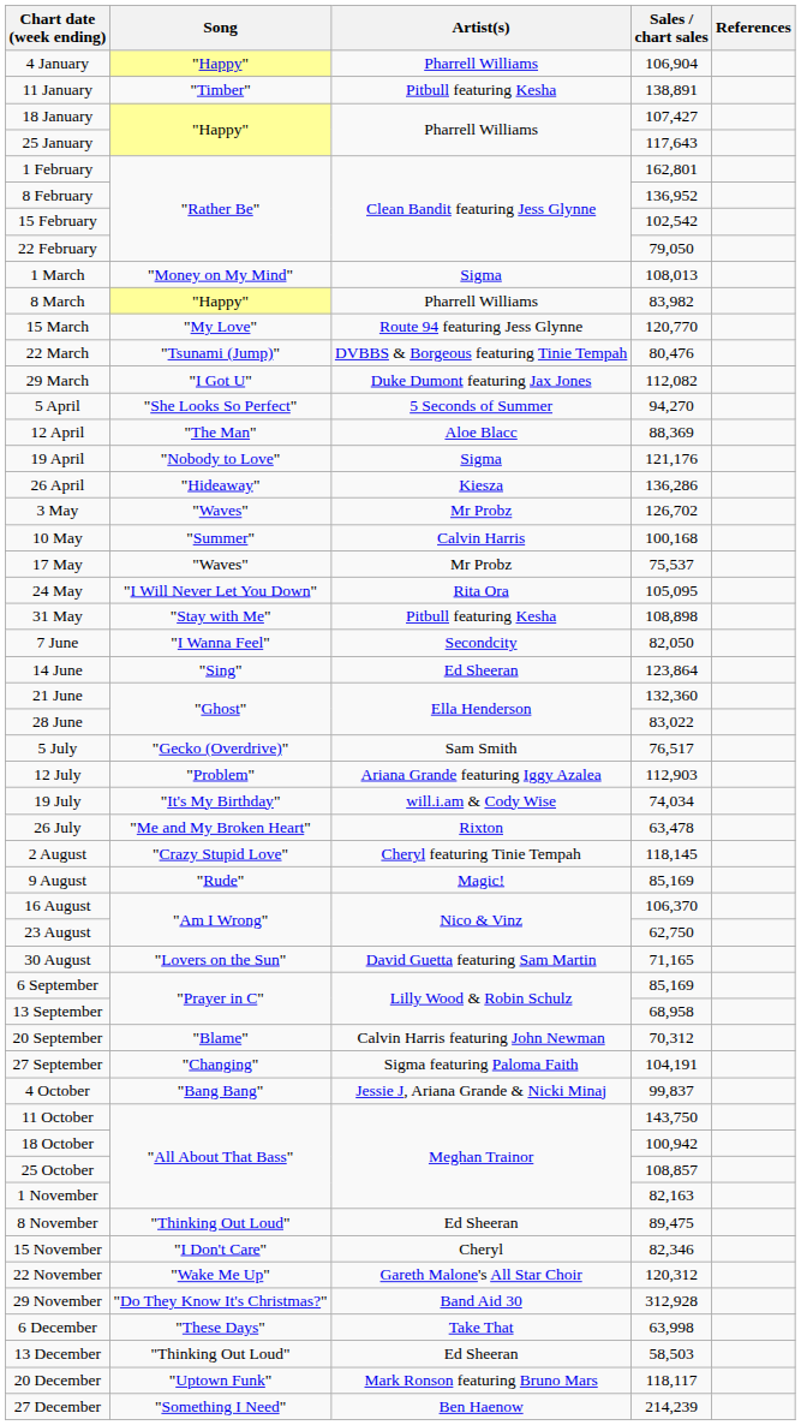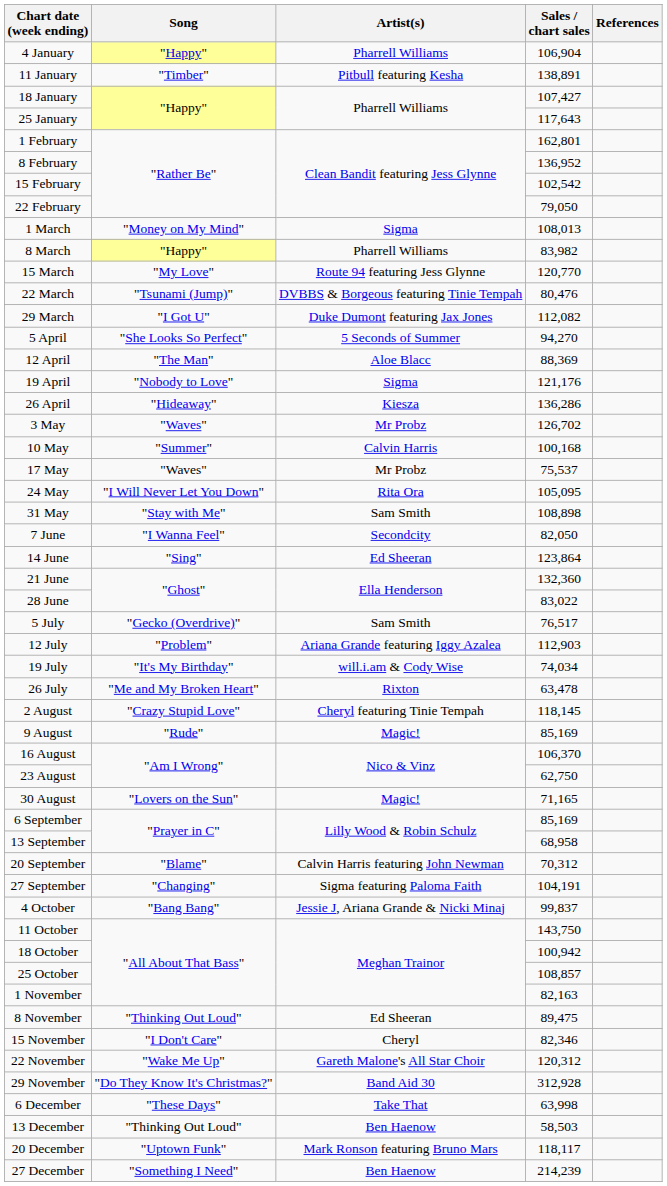31 May | Artist(s): Pitbull featuring Kesha -> Sam Smith
30 August | Artist(s): David Guetta featuring Sam Martin -> Magic!
13 December | Artist(s): Ed Sheeran -> Ben Haenow
